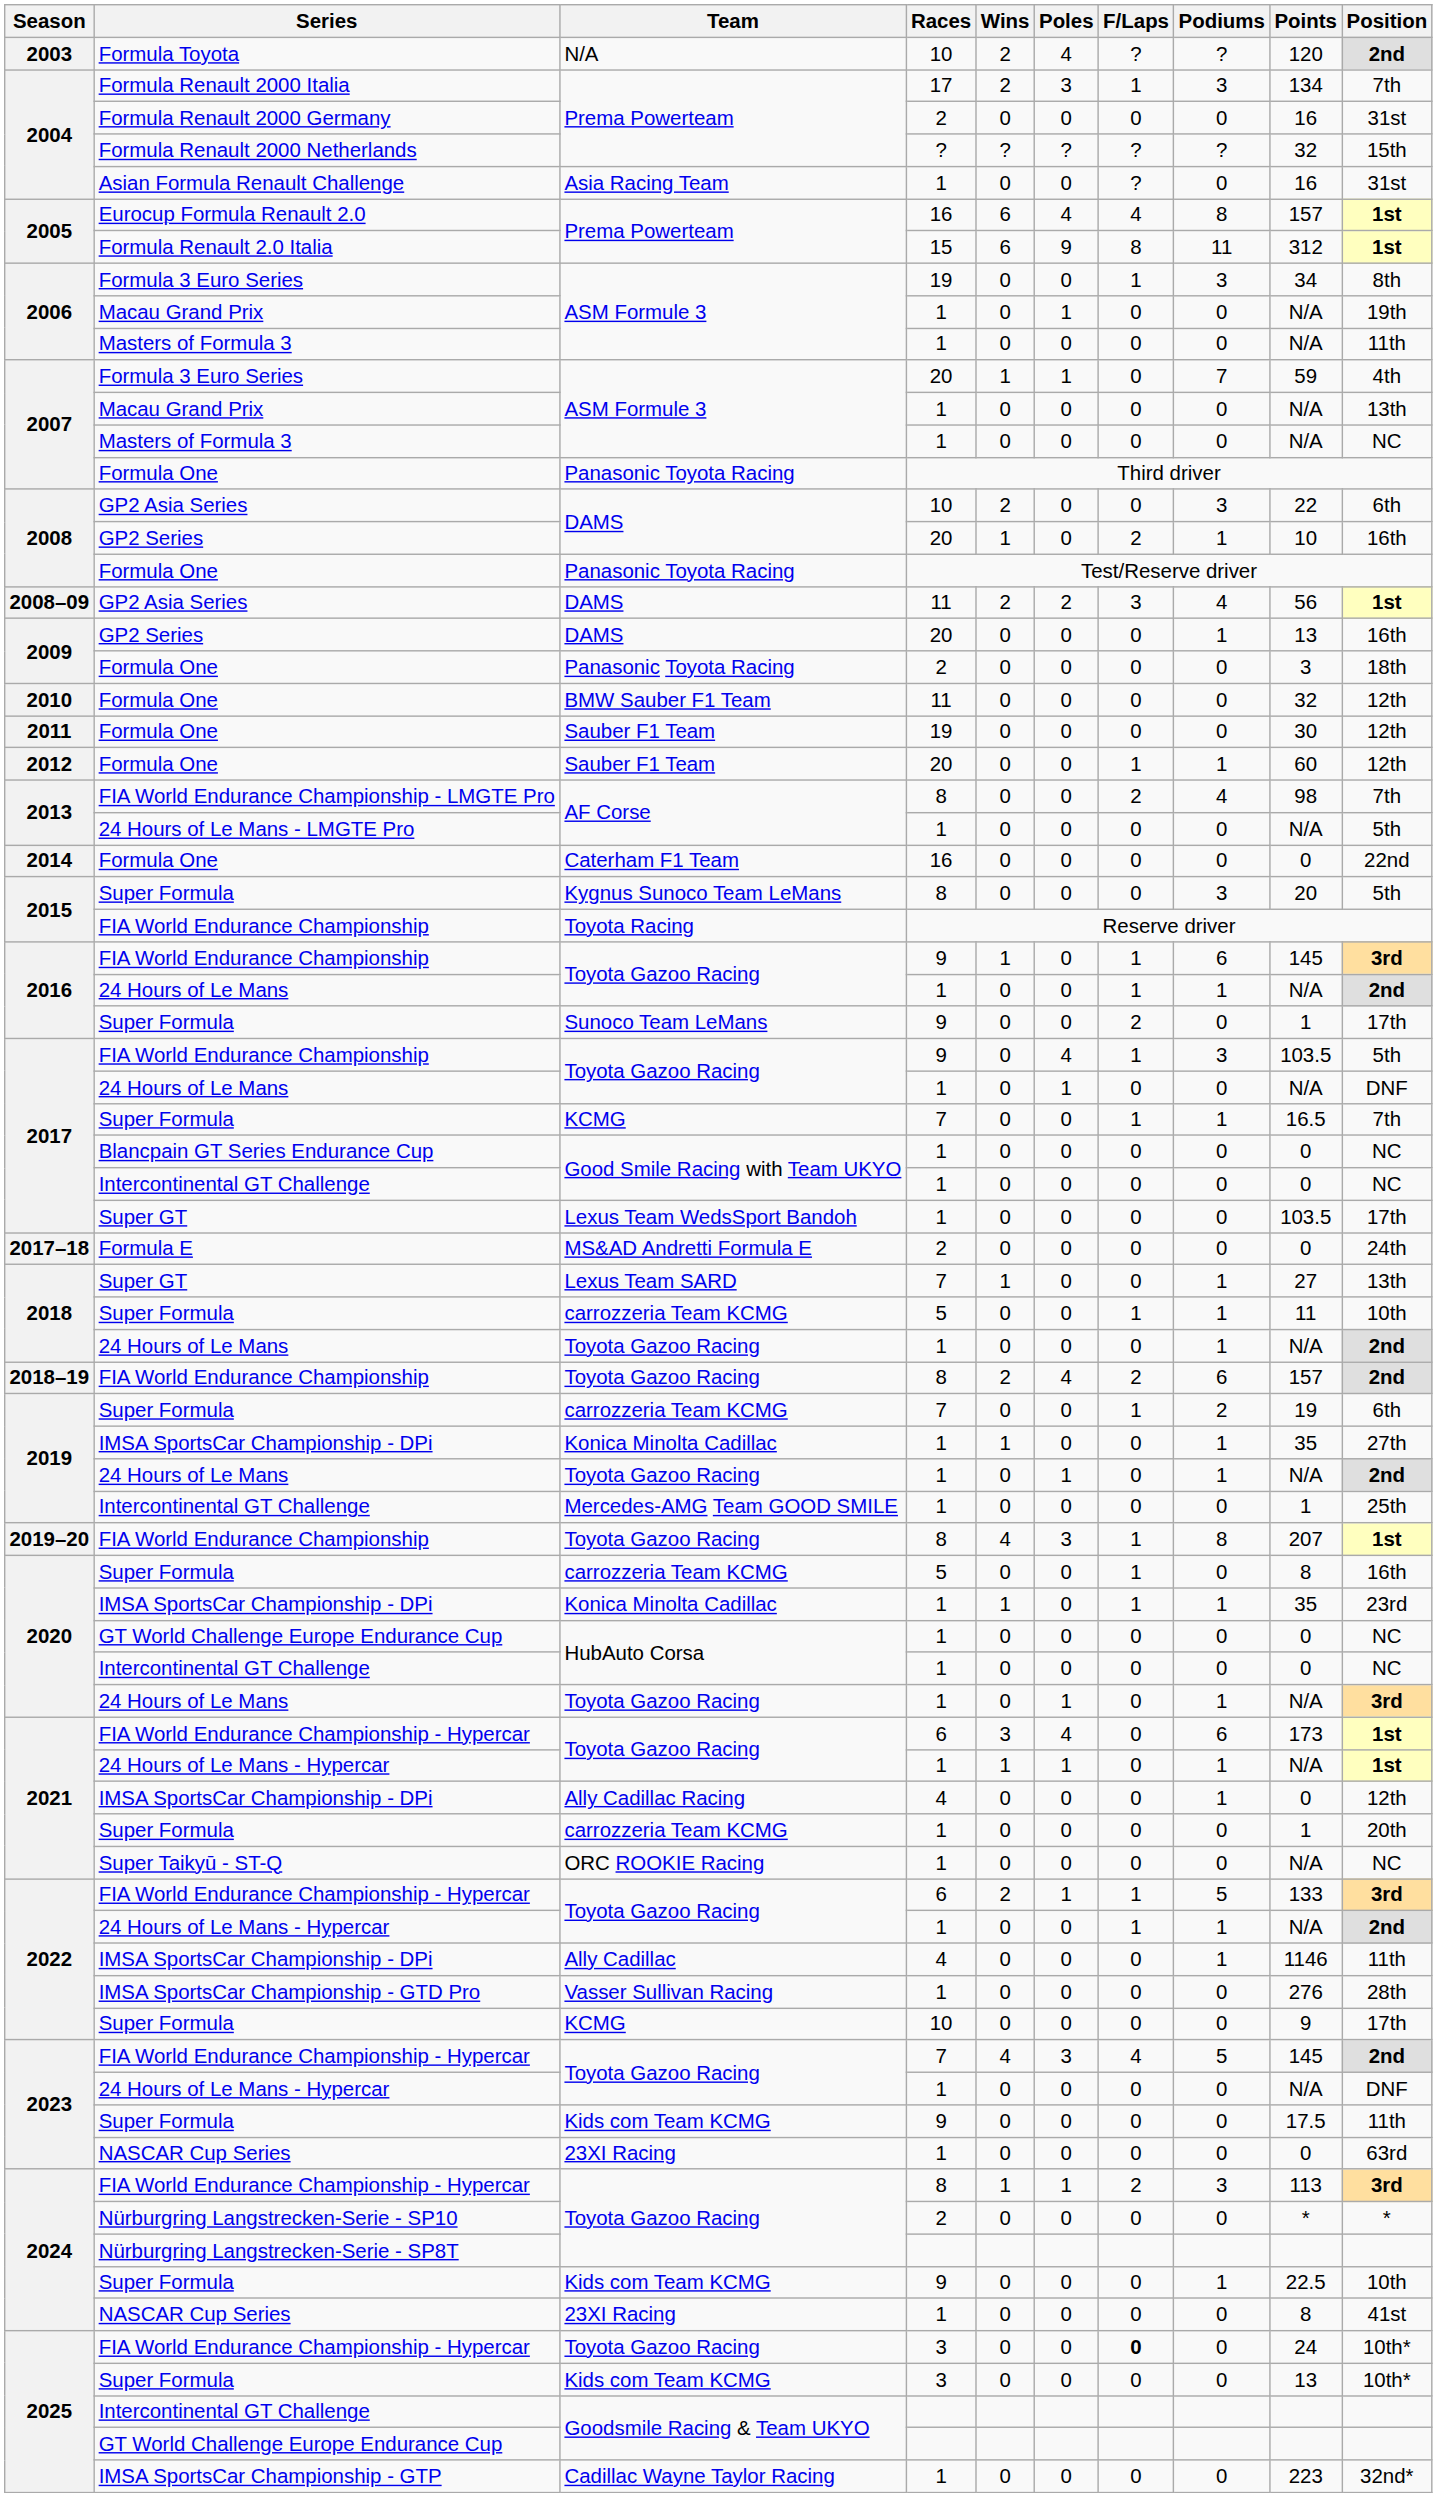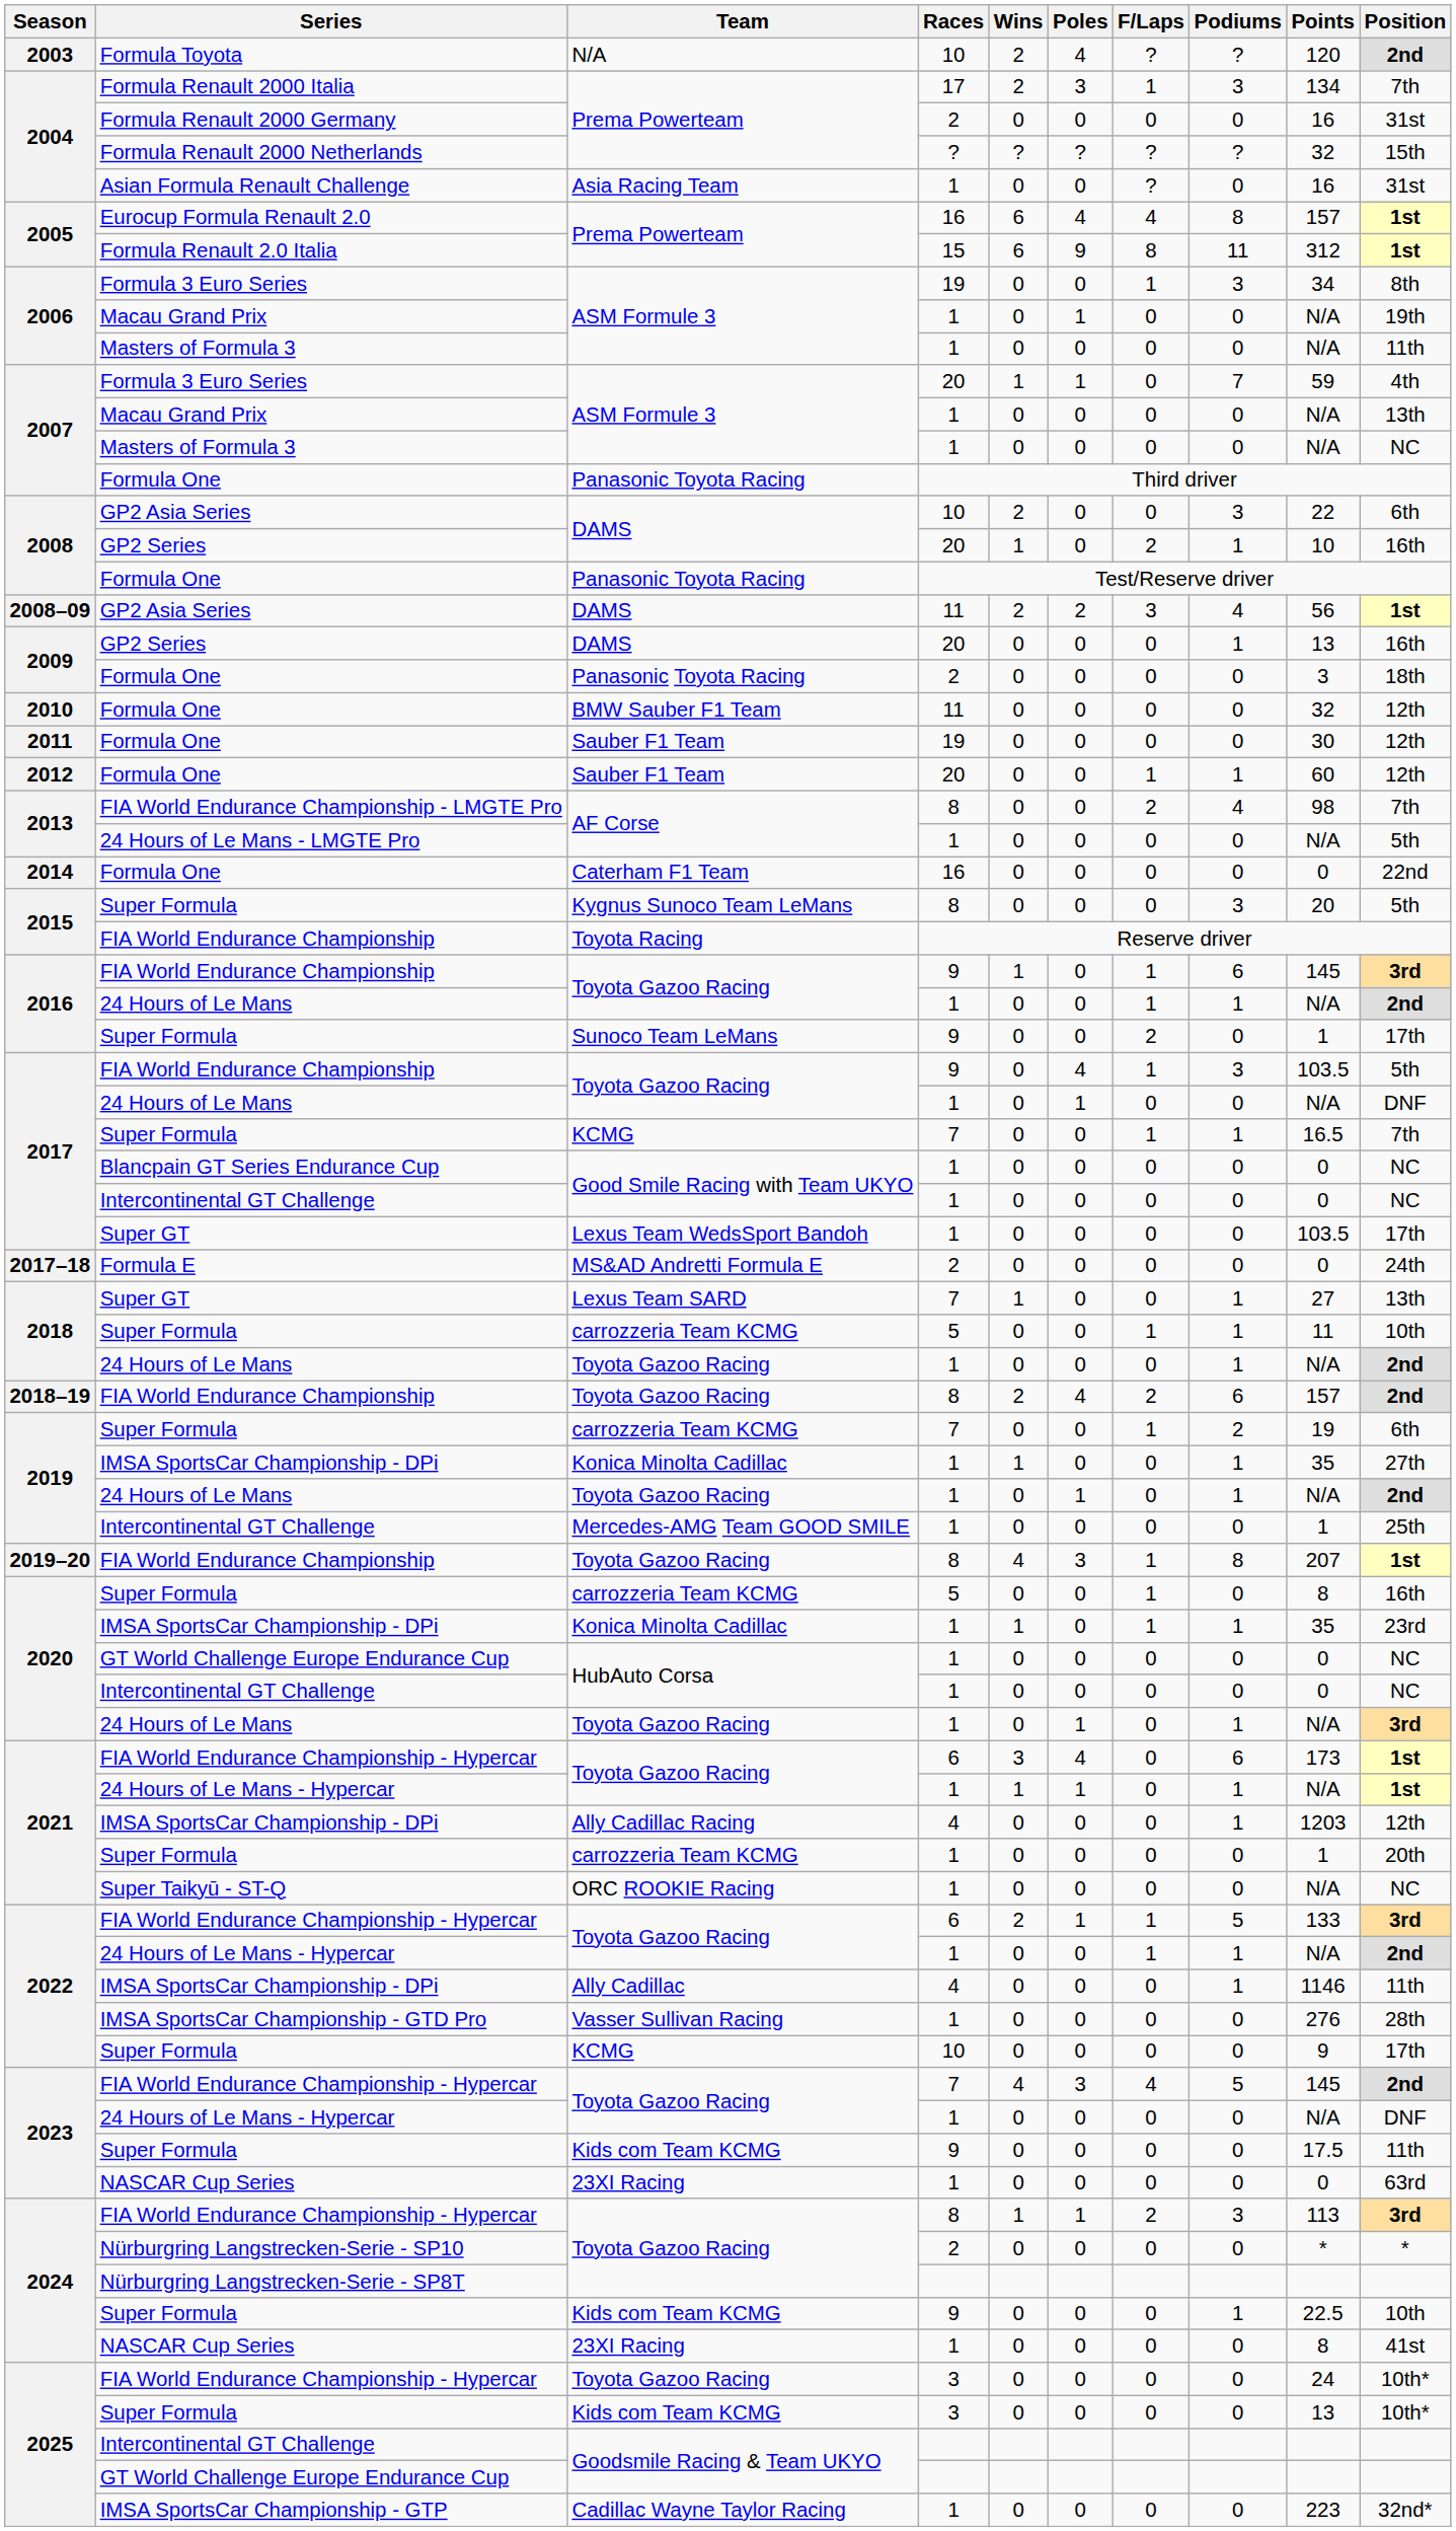2021 / IMSA SportsCar Championship - DPi | Points: 0 -> 1203
2025 / FIA World Endurance Championship - Hypercar | F/Laps: bold -> normal
